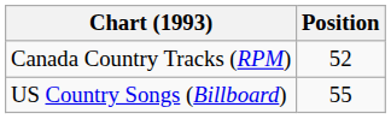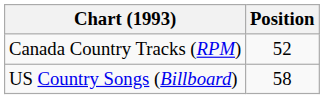US Country Songs (Billboard) | Position: 55 -> 58
